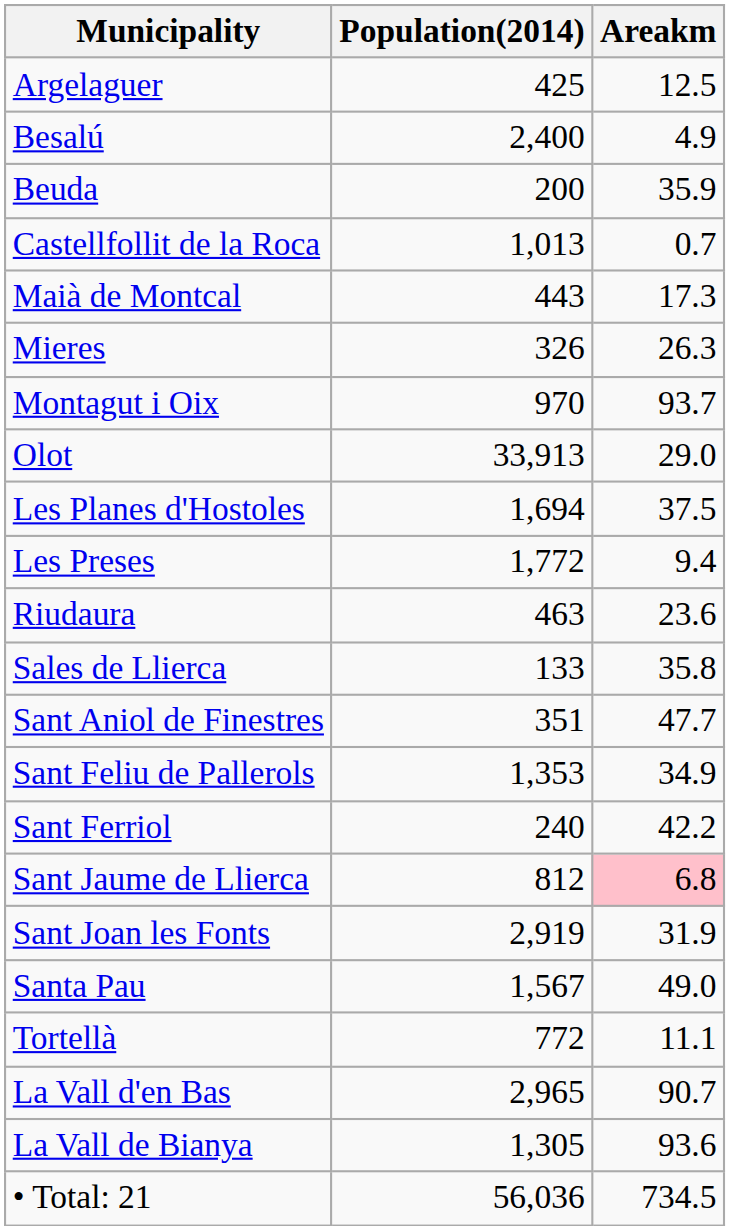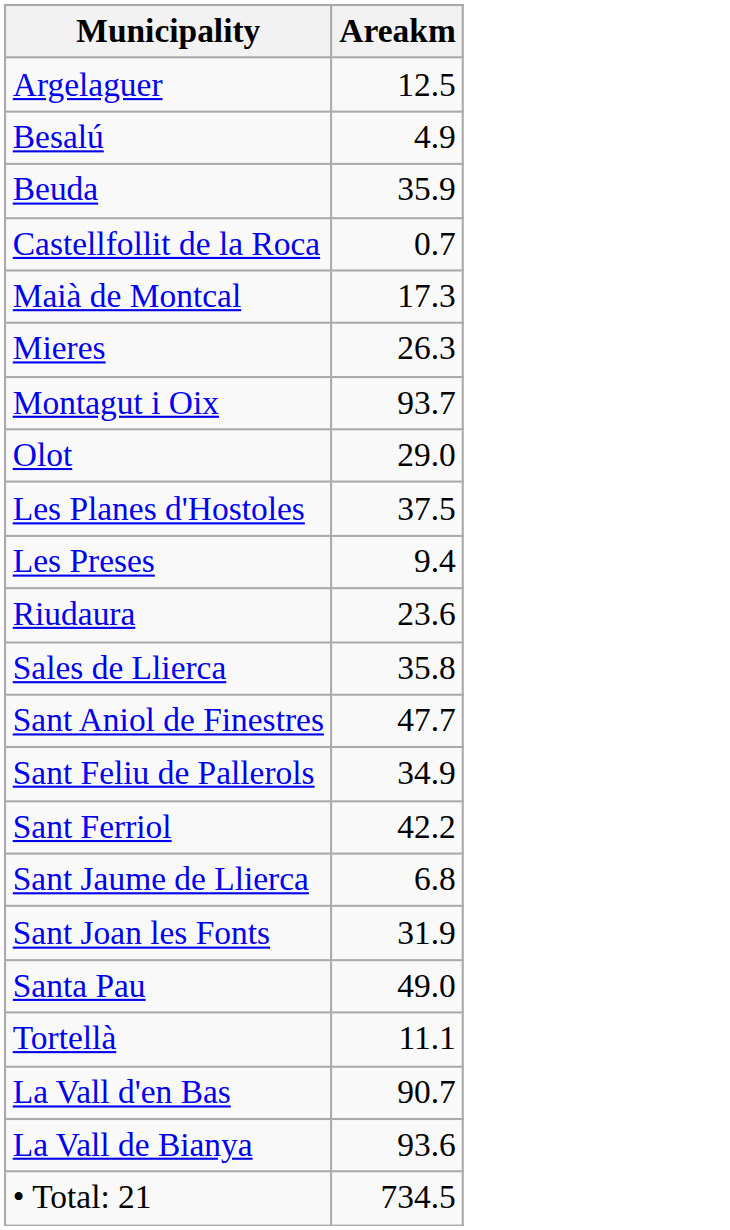- column: Population(2014) | 425 | 2,400 | 200 | 1,013 | 443 | 326 | 970 | 33,913 | 1,694 | 1,772 | 463 | 133 | 351 | 1,353 | 240 | 812 | 2,919 | 1,567 | 772 | 2,965 | 1,305 | 56,036
Sant Jaume de Llierca | Areakm: pink background -> no background
